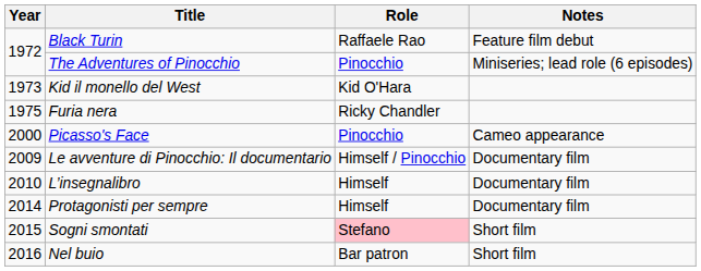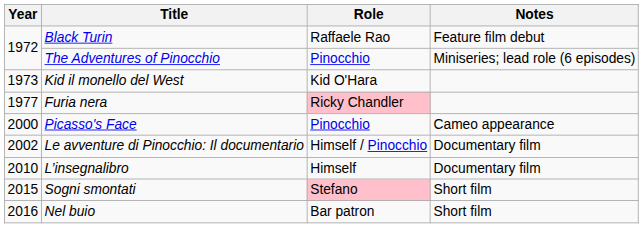Furia nera | Year: 1975 -> 1977
Furia nera | Role: no background -> pink background
Le avventure di Pinocchio: Il documentario | Year: 2009 -> 2002
- row: 2014 | Protagonisti per sempre | Himself | Documentary film
